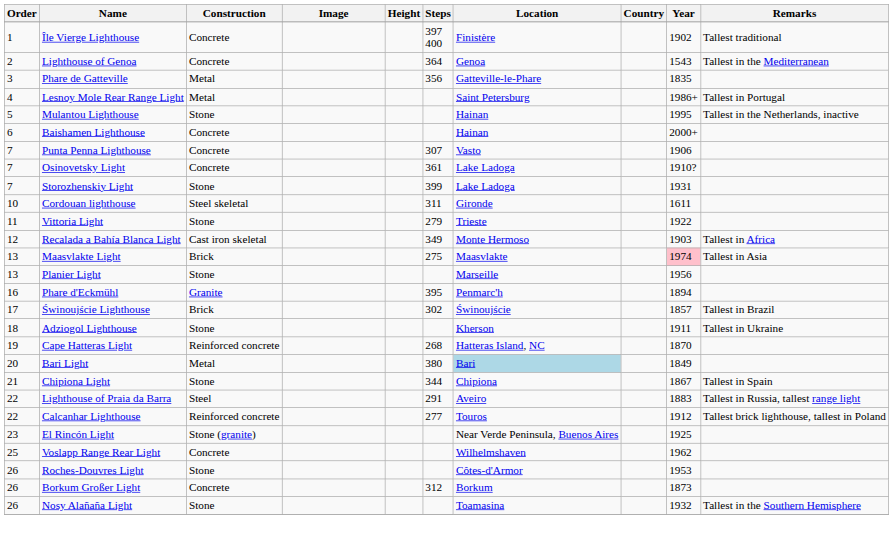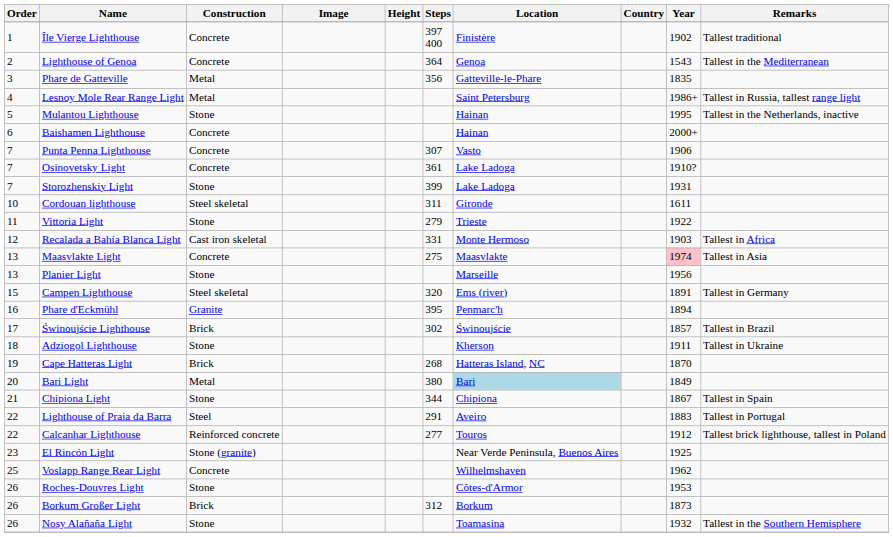Lesnoy Mole Rear Range Light | Remarks: Tallest in Portugal -> Tallest in Russia, tallest range light
Recalada a Bahía Blanca Light | Steps: 349 -> 331
Maasvlakte Light | Construction: Brick -> Concrete
+ row: 15 | Campen Lighthouse | Steel skeletal | 320 | Ems (river) | 1891 | Tallest in Germany
Cape Hatteras Light | Construction: Reinforced concrete -> Brick
Lighthouse of Praia da Barra | Remarks: Tallest in Russia, tallest range light -> Tallest in Portugal
Borkum Großer Light | Construction: Concrete -> Brick
